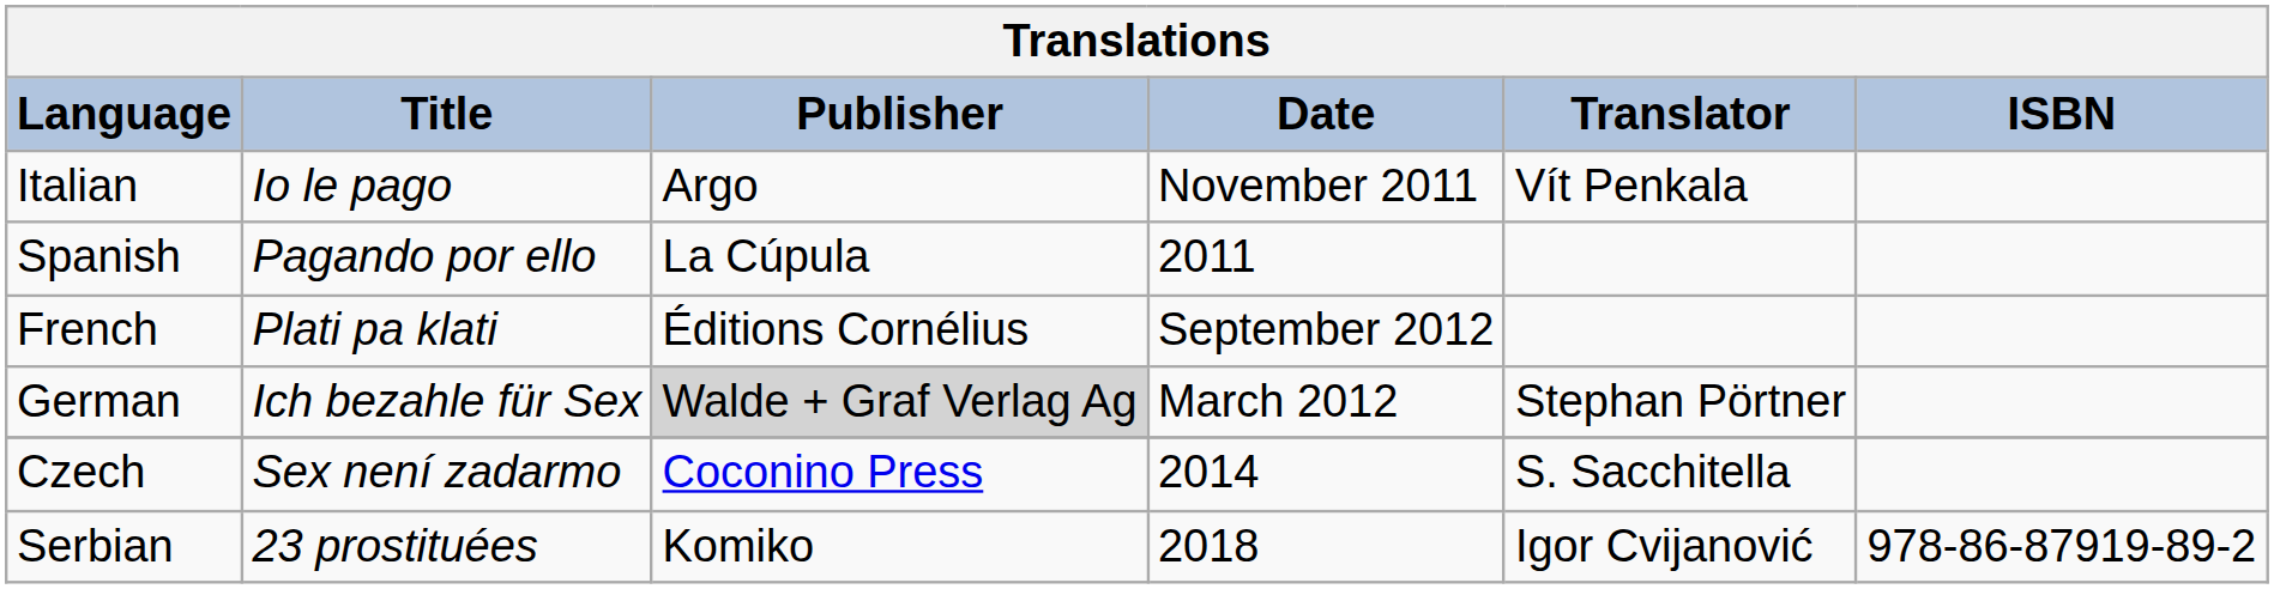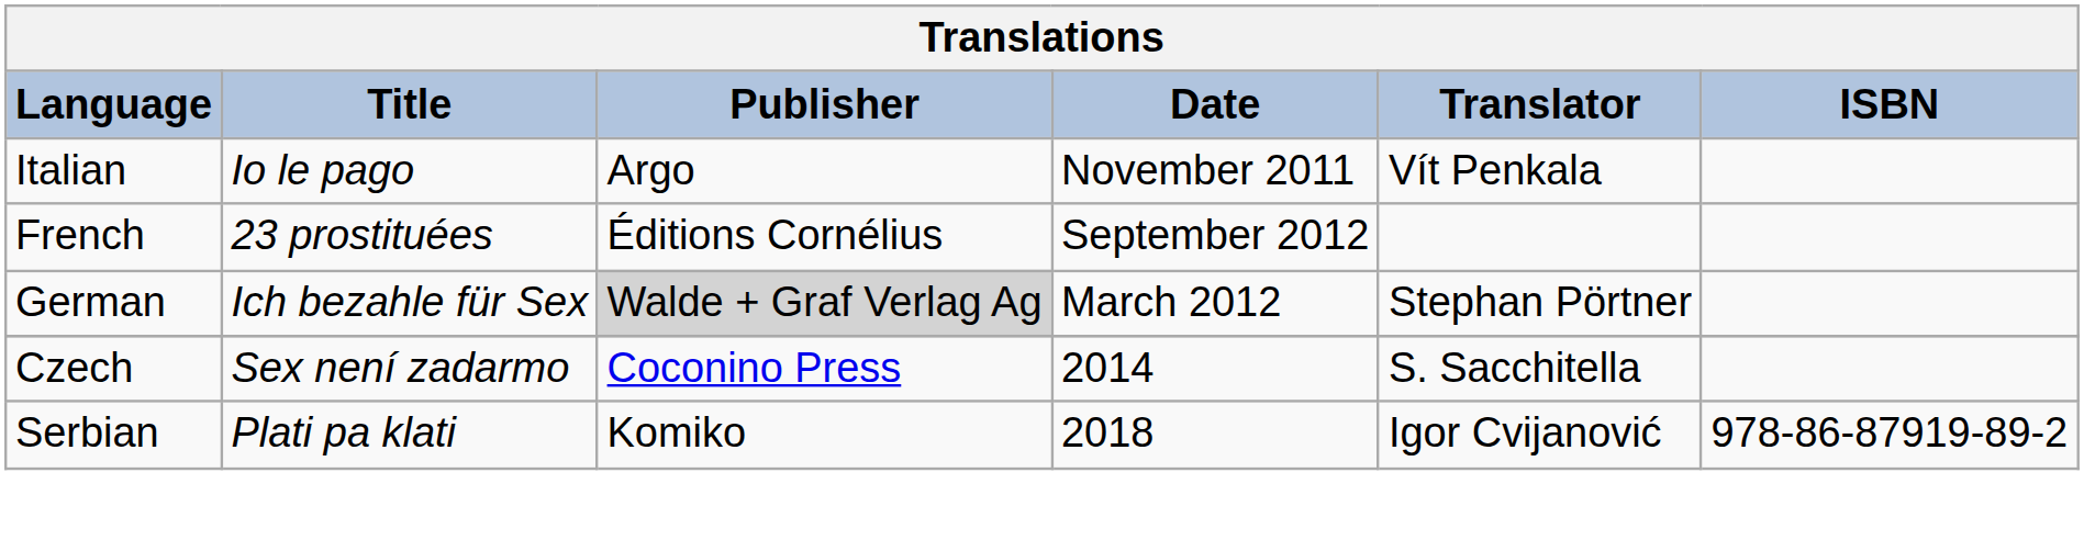- row: Spanish | Pagando por ello | La Cúpula | 2011
French | Title: Plati pa klati -> 23 prostituées
Serbian | Title: 23 prostituées -> Plati pa klati
